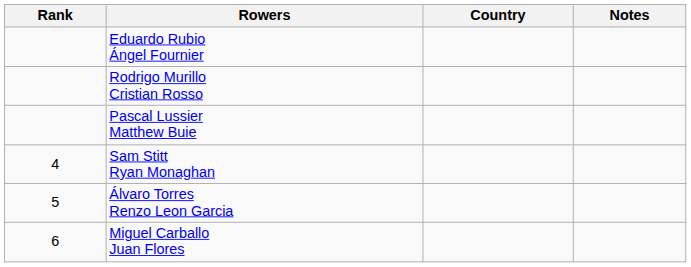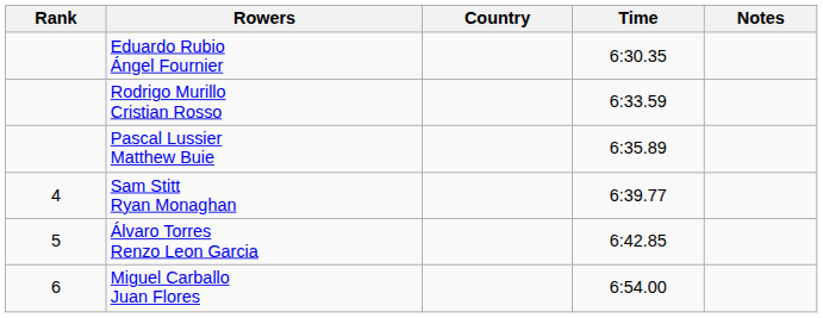+ column: Time | 6:30.35 | 6:33.59 | 6:35.89 | 6:39.77 | 6:42.85 | 6:54.00
